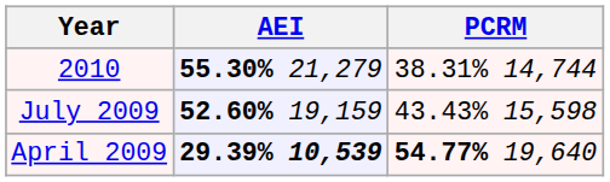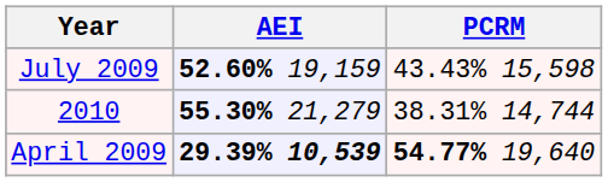rows swapped: 2010 <-> July 2009
